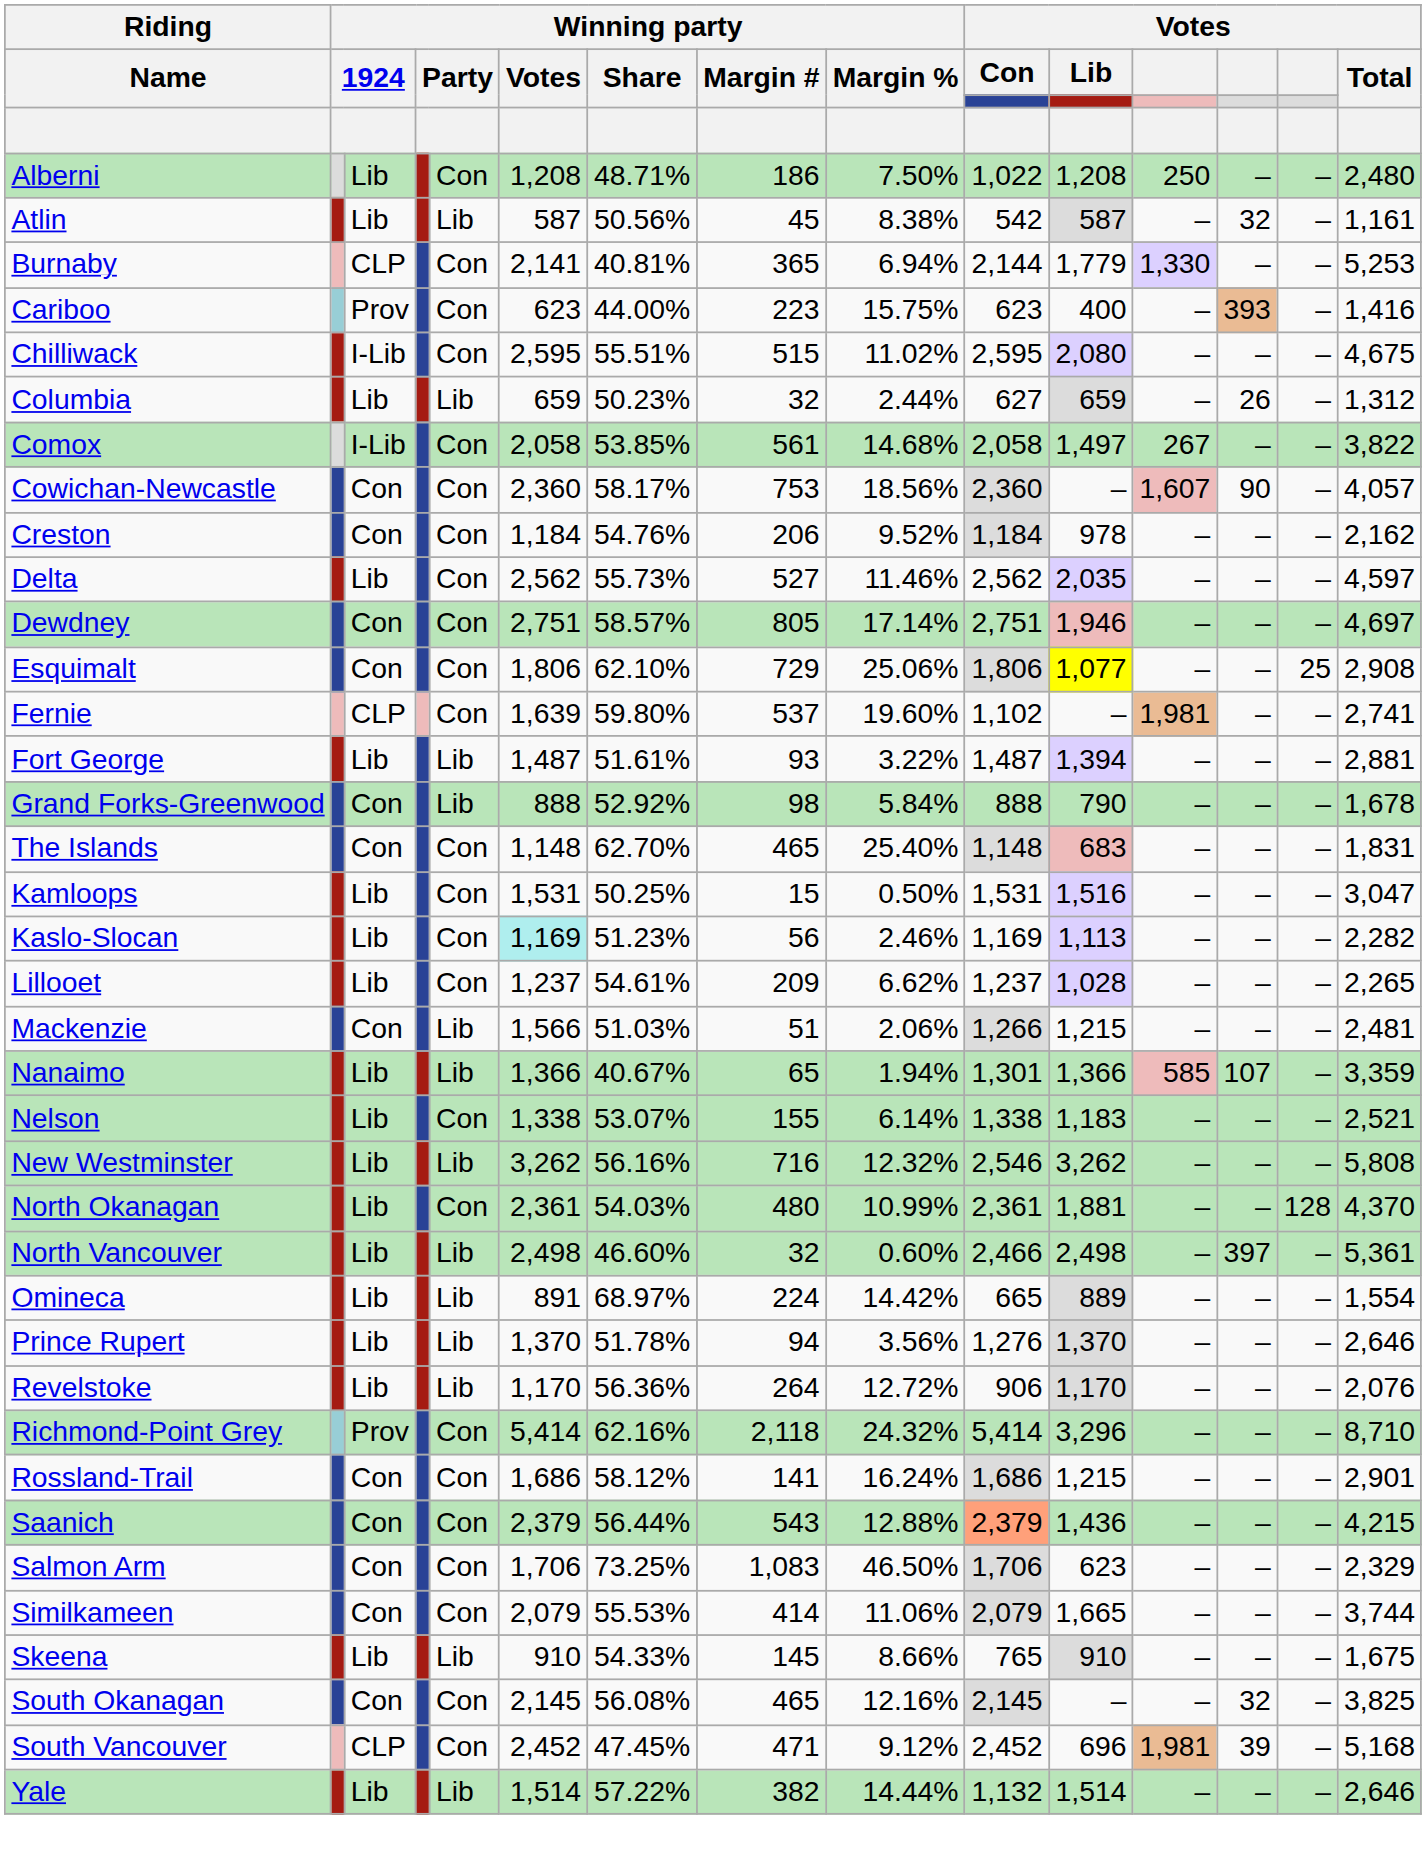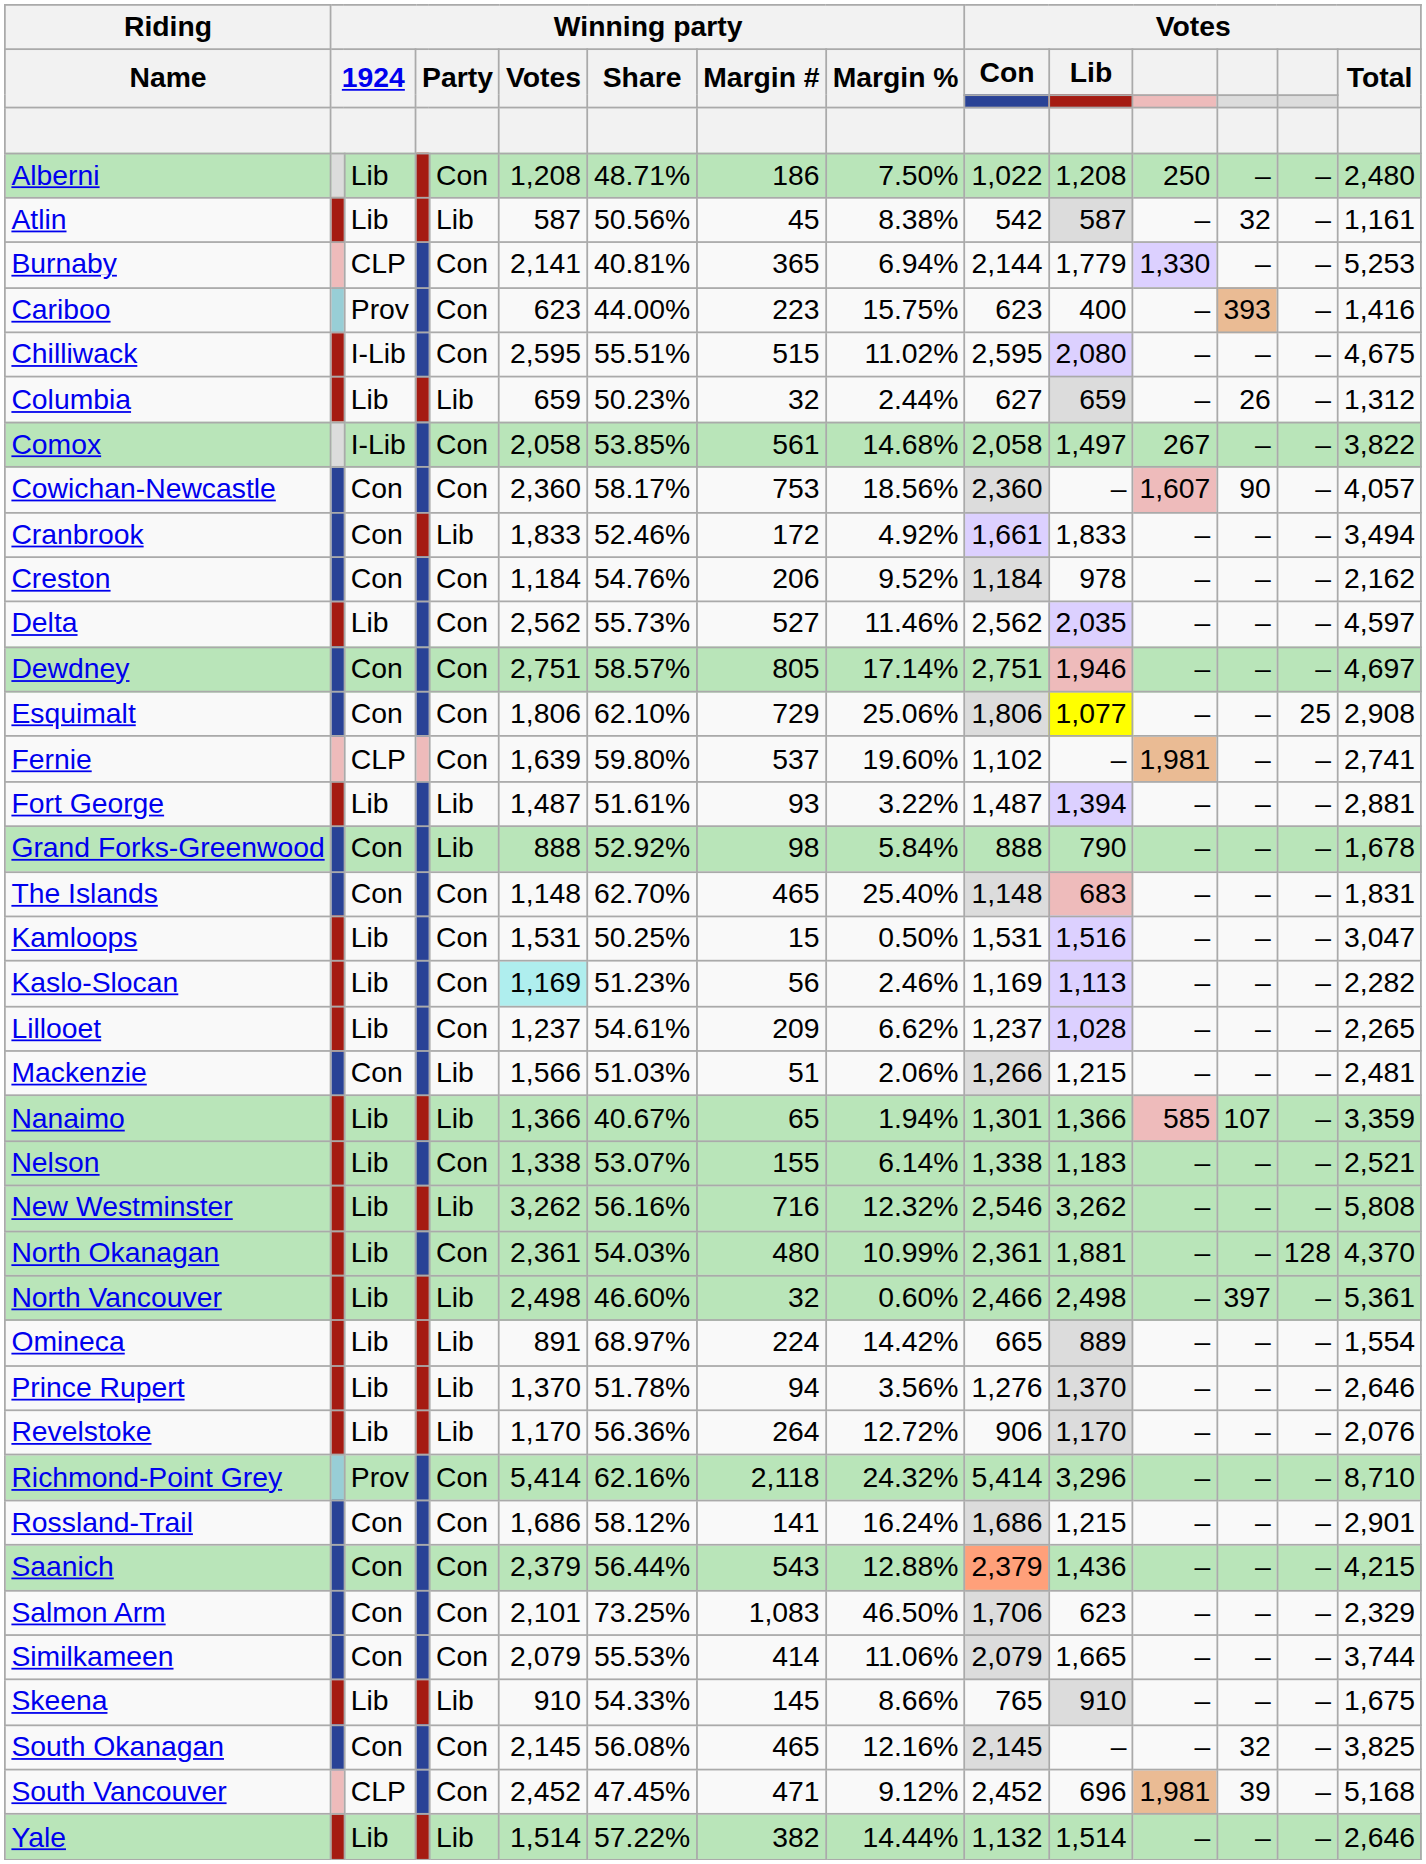+ row: Cranbrook | Con | Lib | 1,833 | 52.46% | 172 | 4.92% | 1,661 | 1,833 | – | – | – | 3,494
Salmon Arm | Winning party / Votes: 1,706 -> 2,101
